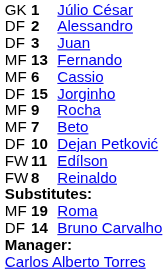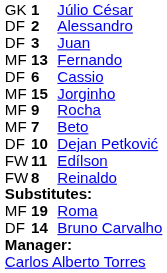Cassio | column 1: MF -> DF
Jorginho | column 1: DF -> MF
